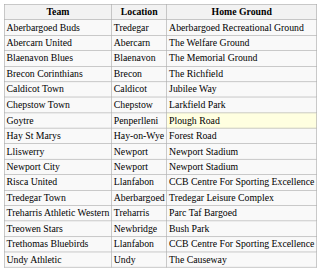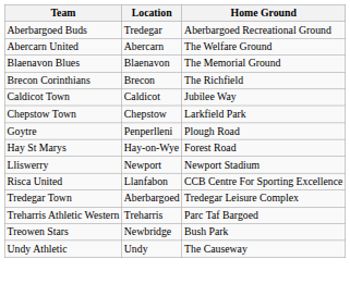Goytre | Home Ground: lightyellow background -> no background
- row: Newport City | Newport | Newport Stadium
- row: Trethomas Bluebirds | Llanfabon | CCB Centre For Sporting Excellence
